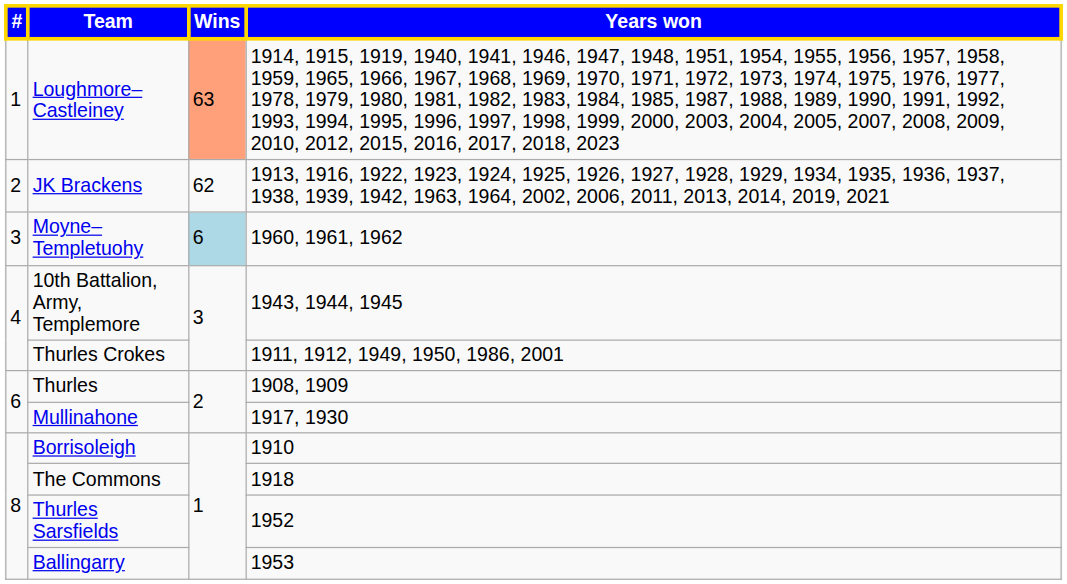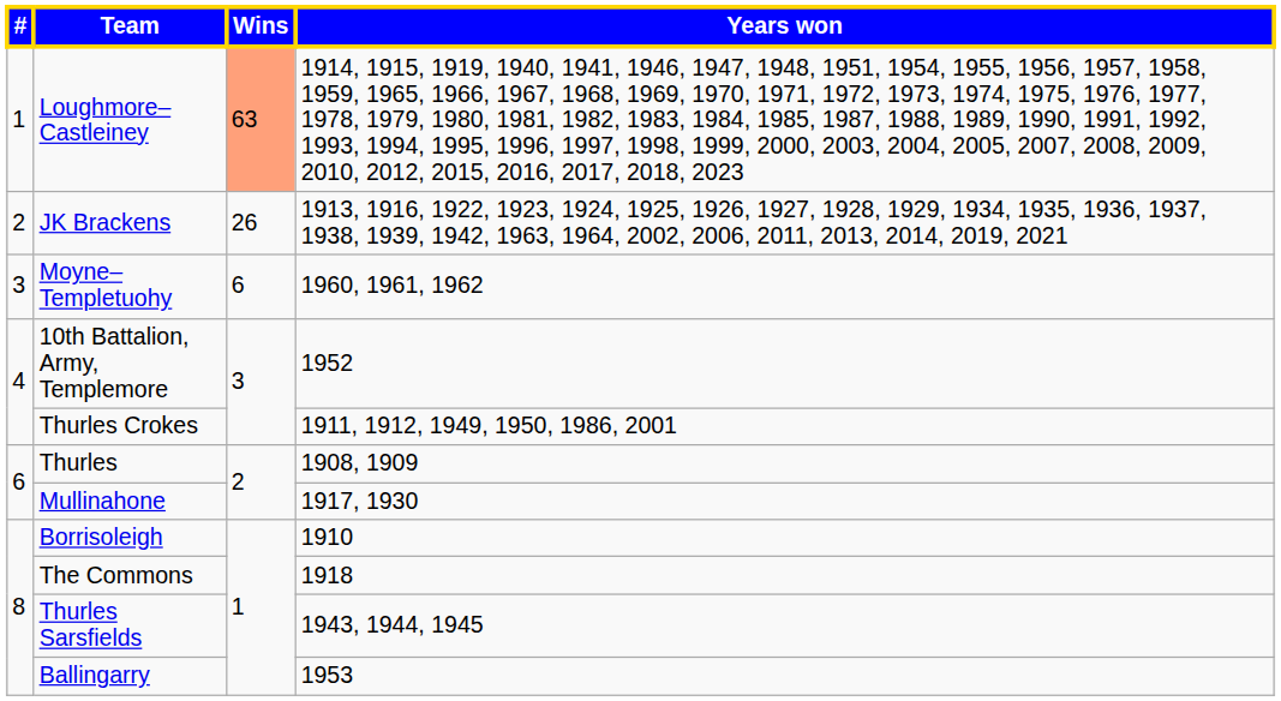JK Brackens | Wins: 62 -> 26
Moyne–Templetuohy | Wins: lightblue background -> no background
10th Battalion, Army, Templemore | Years won: 1943, 1944, 1945 -> 1952
Thurles Sarsfields | Years won: 1952 -> 1943, 1944, 1945
